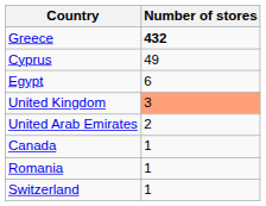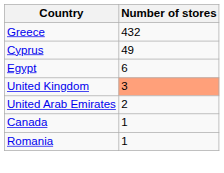Greece | Number of stores: bold -> normal
- row: Switzerland | 1
